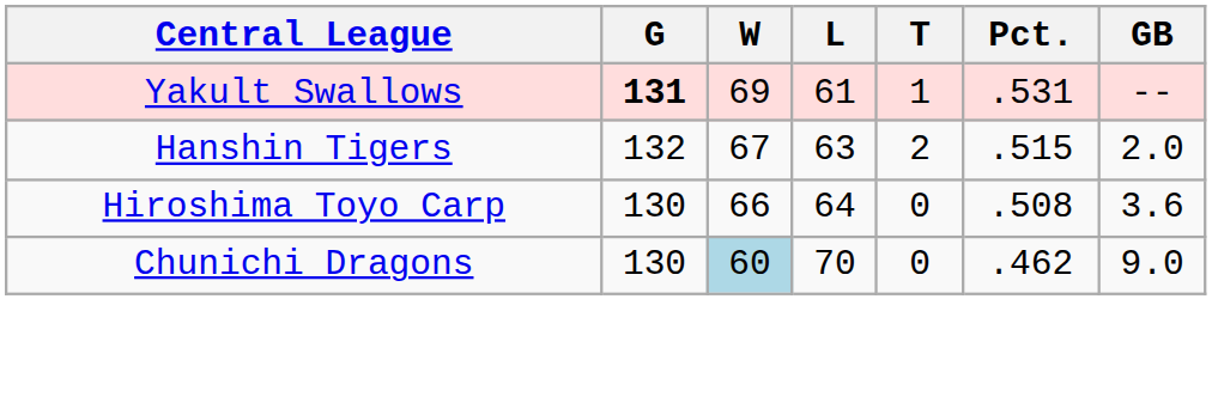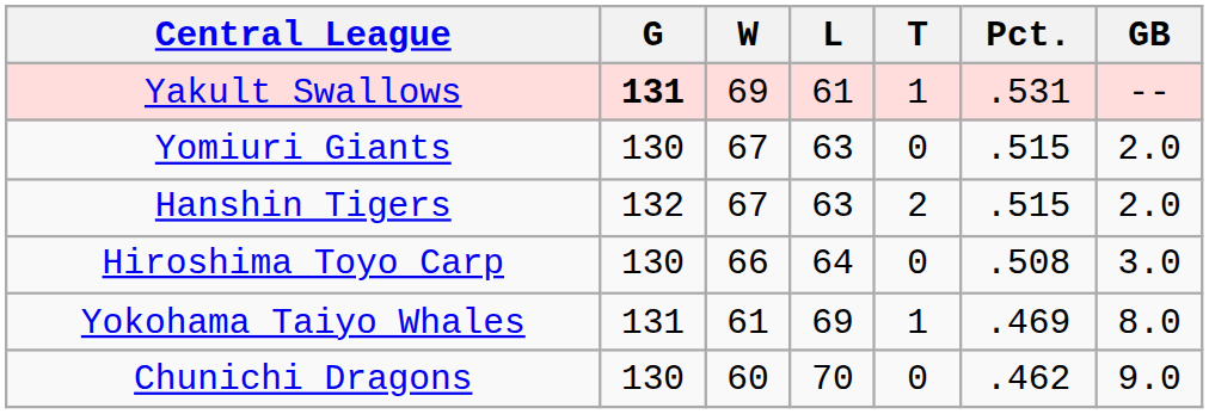+ row: Yomiuri Giants | 130 | 67 | 63 | 0 | .515 | 2.0
Hiroshima Toyo Carp | GB: 3.6 -> 3.0
+ row: Yokohama Taiyo Whales | 131 | 61 | 69 | 1 | .469 | 8.0
Chunichi Dragons | W: lightblue background -> no background
